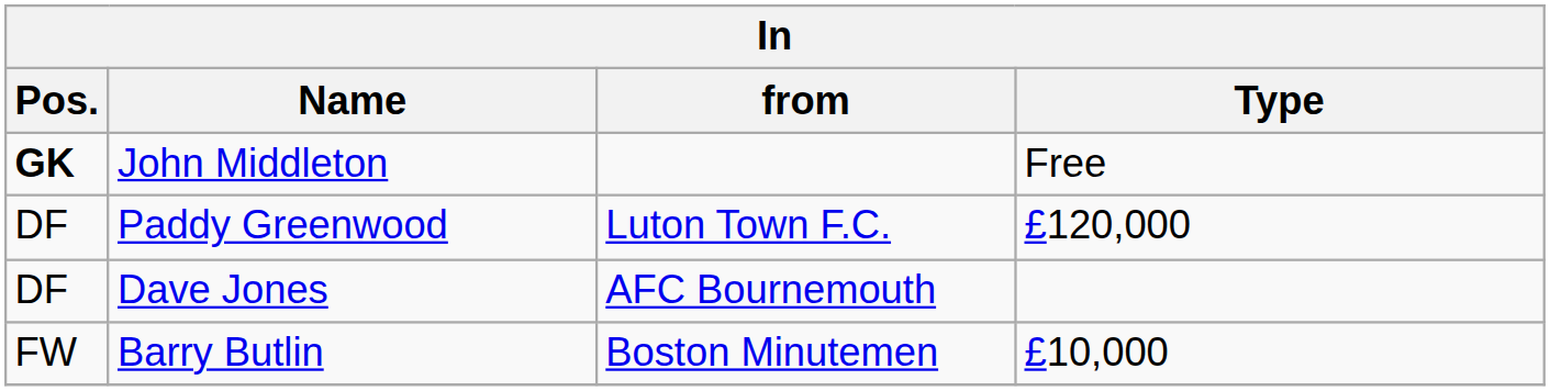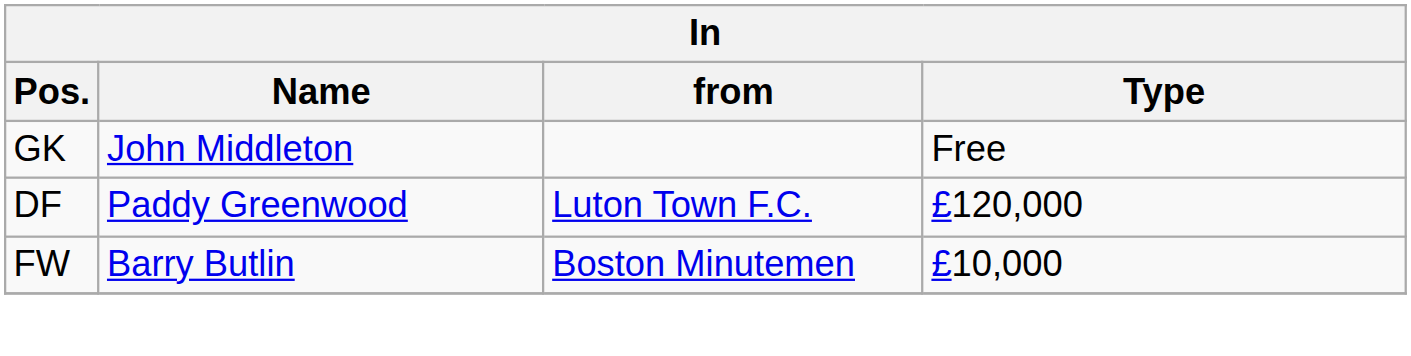John Middleton | Pos.: bold -> normal
- row: DF | Dave Jones | AFC Bournemouth
